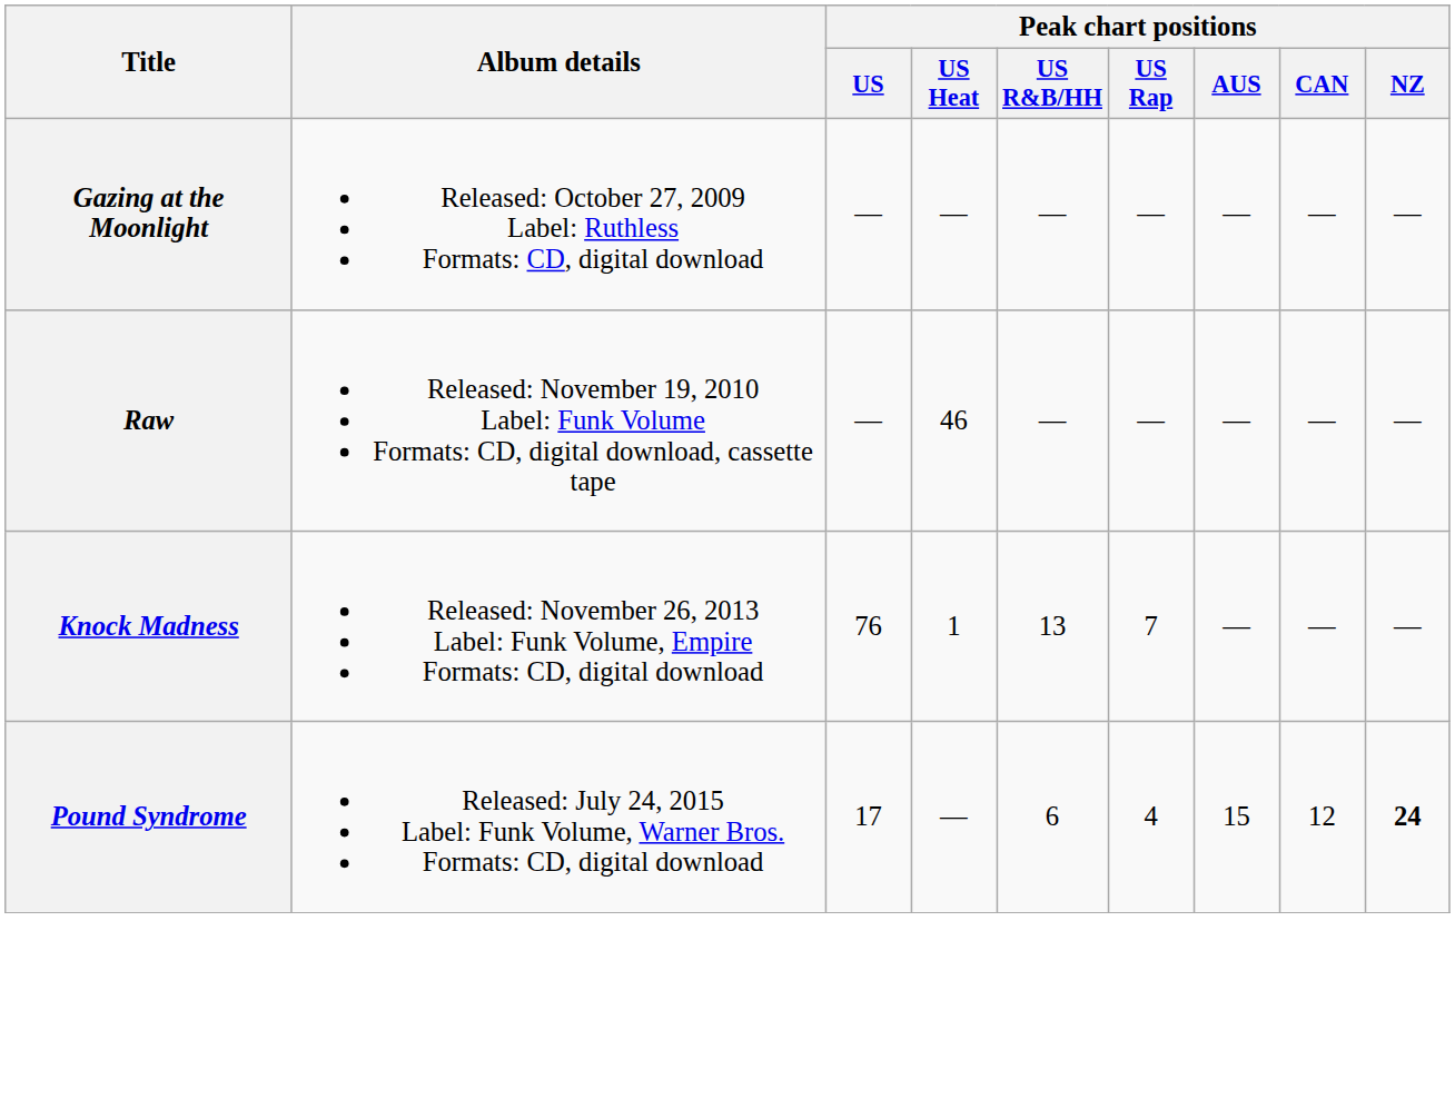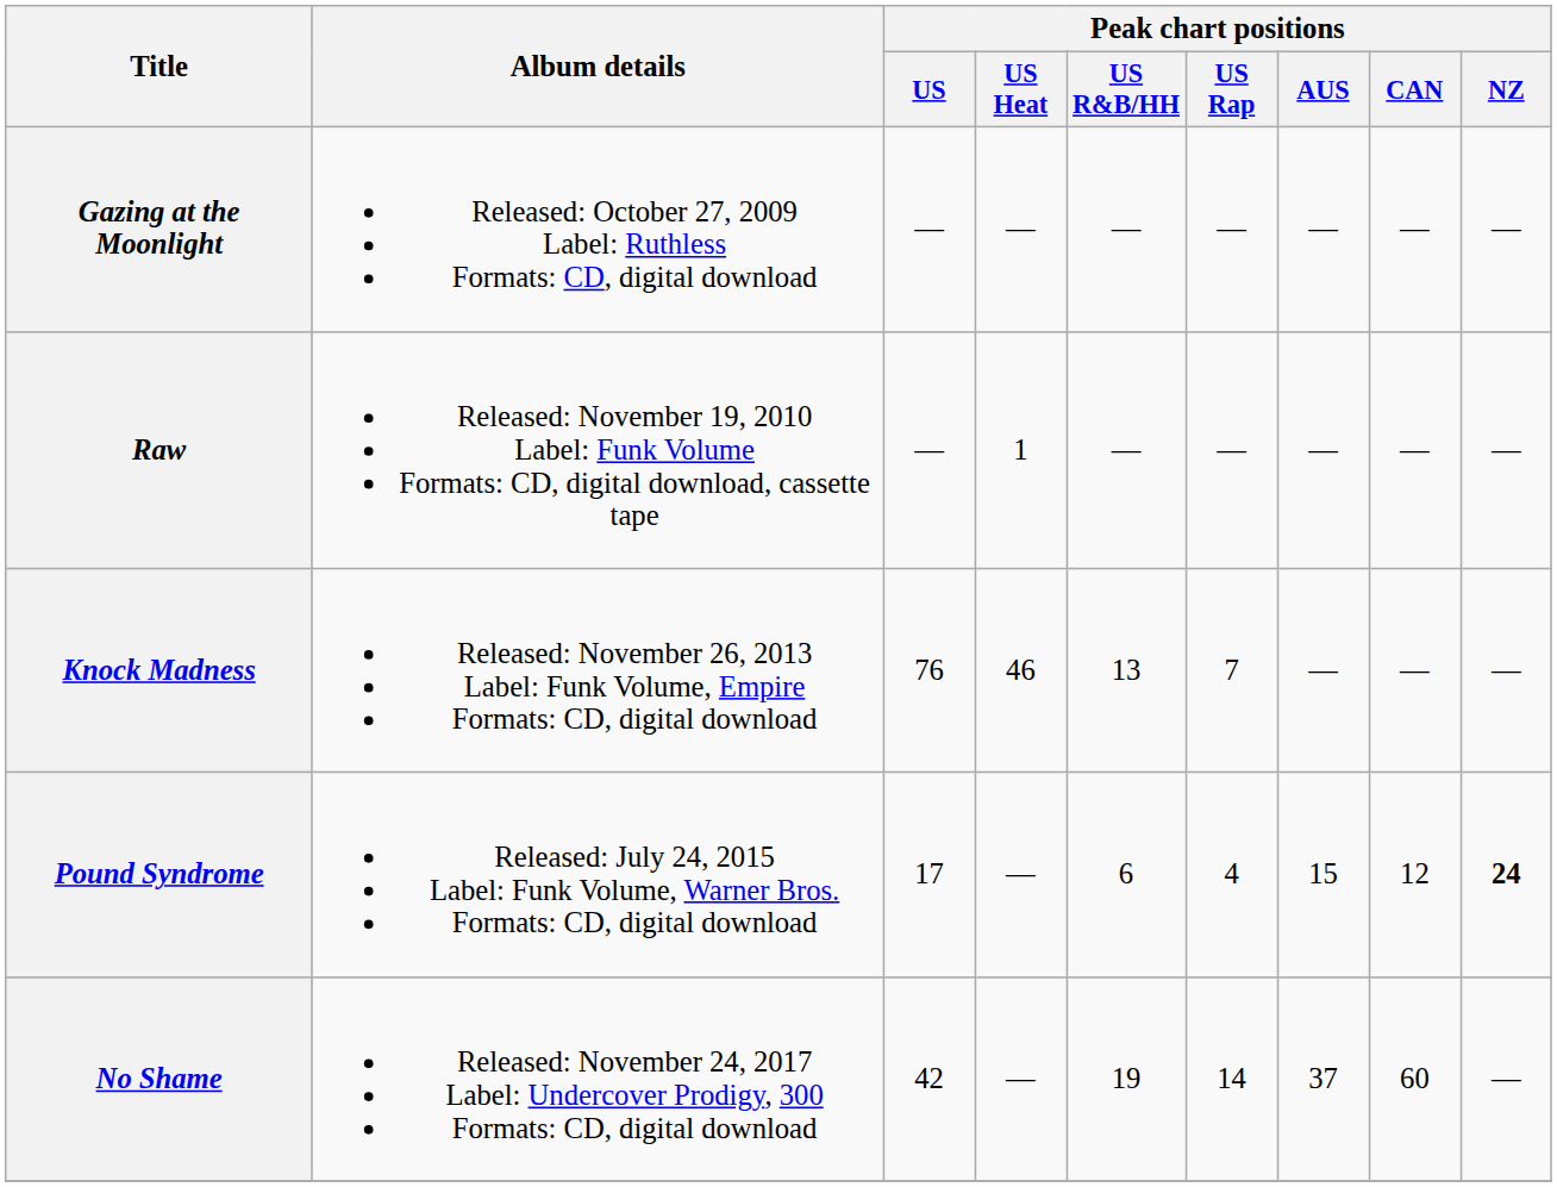Raw | Peak chart positions / US Heat: 46 -> 1
Knock Madness | Peak chart positions / US Heat: 1 -> 46
+ row: No Shame | Released: November 24, 2017 Label: Undercover Prodigy, 300 Formats: CD, digital download | 42 | — | 19 | 14 | 37 | 60 | —
